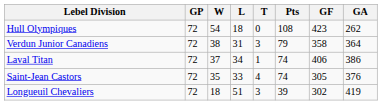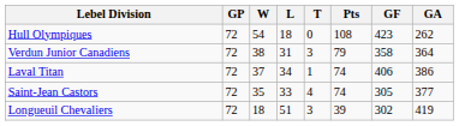Saint-Jean Castors | GA: 376 -> 377
